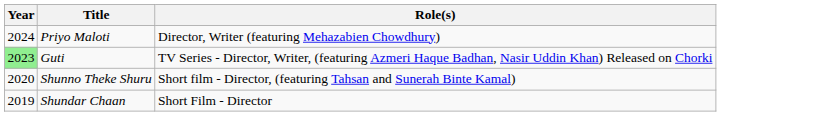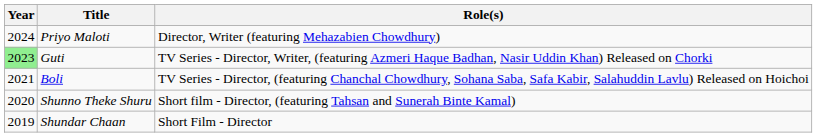+ row: 2021 | Boli | TV Series - Director, (featuring Chanchal Chowdhury, Sohana Saba, Safa Kabir, Salahuddin Lavlu) Released on Hoichoi
